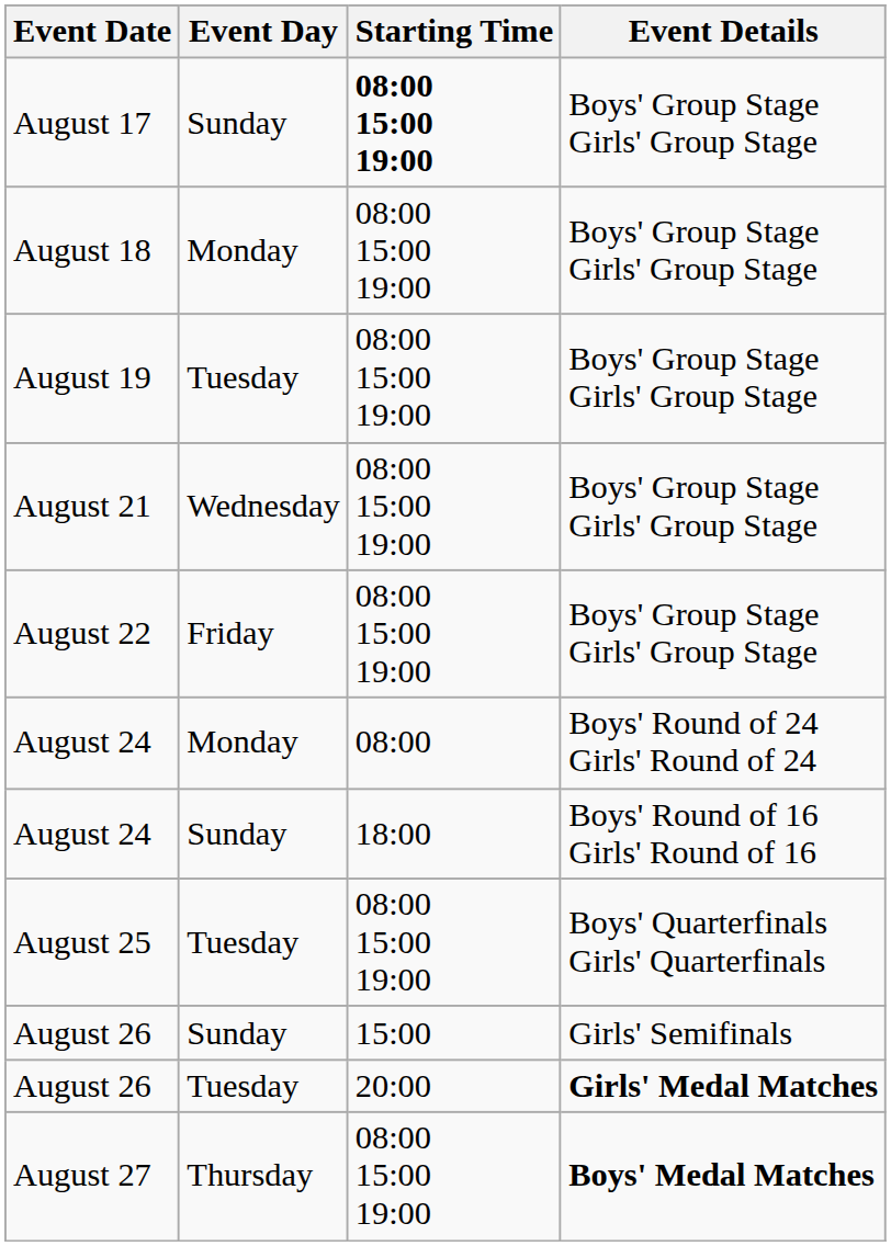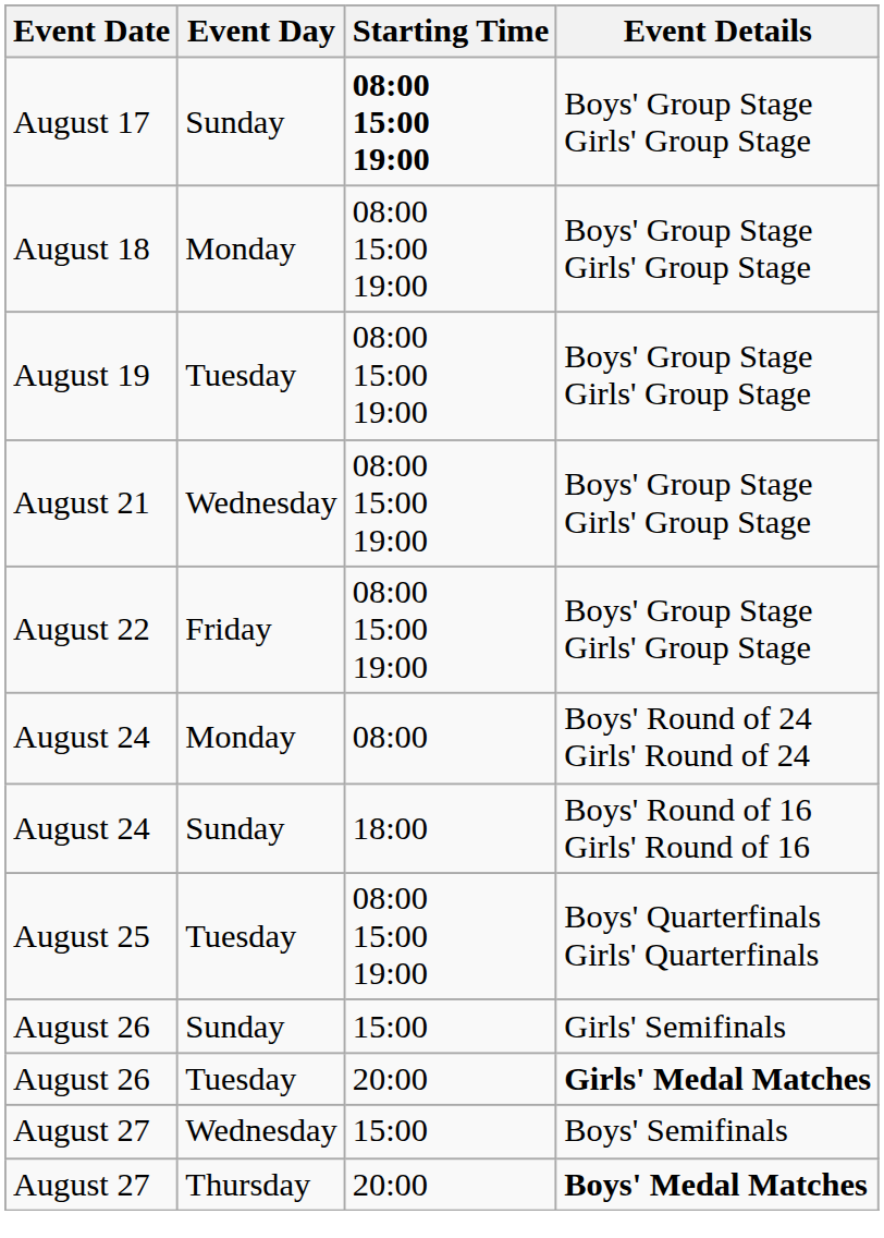+ row: August 27 | Wednesday | 15:00 | Boys' Semifinals
August 27 / Boys' Medal Matches | Starting Time: 08:00 15:00 19:00 -> 20:00
